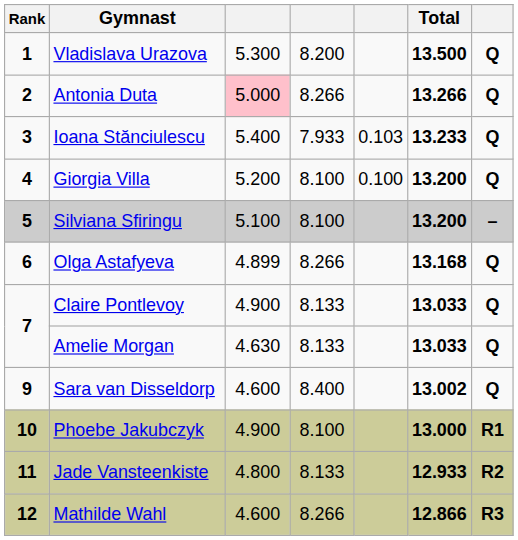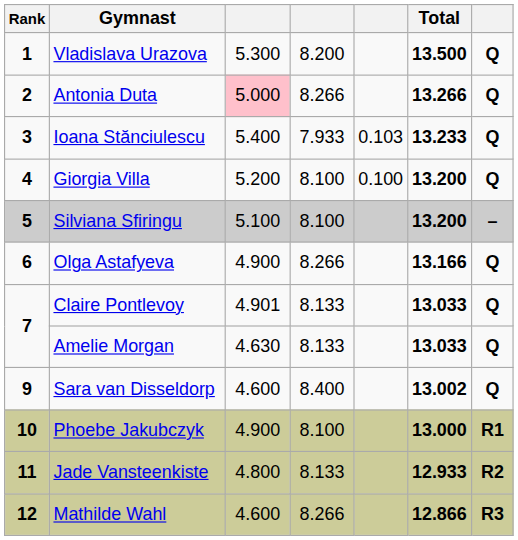Olga Astafyeva | column 3: 4.899 -> 4.900
Olga Astafyeva | Total: 13.168 -> 13.166
Claire Pontlevoy | column 3: 4.900 -> 4.901
